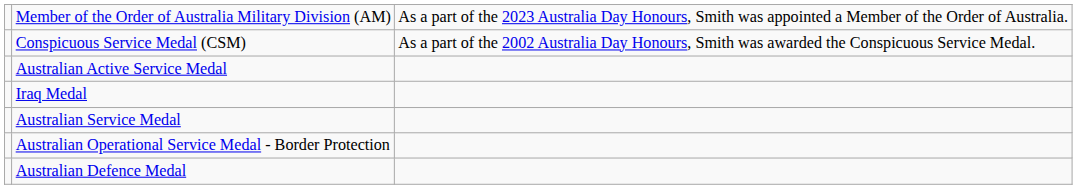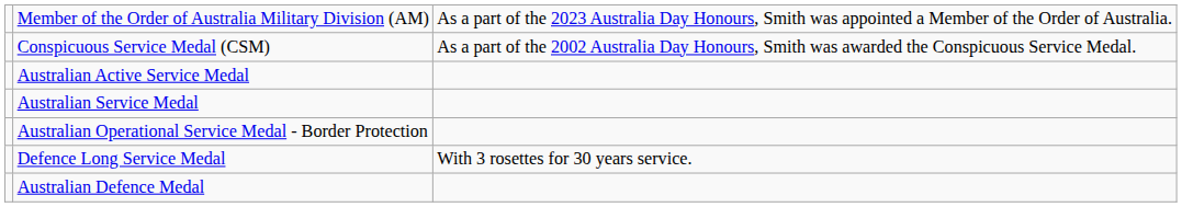- row: Iraq Medal
+ row: Defence Long Service Medal | With 3 rosettes for 30 years service.
